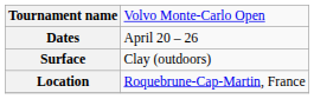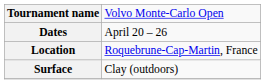rows swapped: Surface <-> Location
